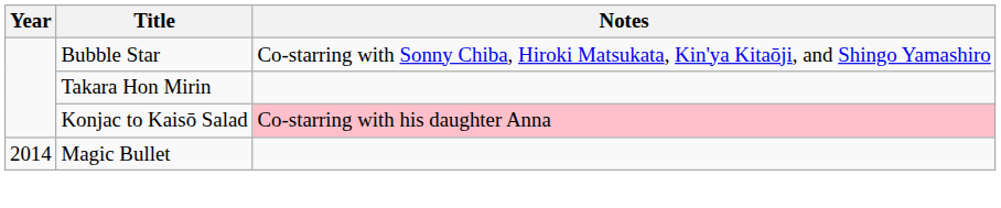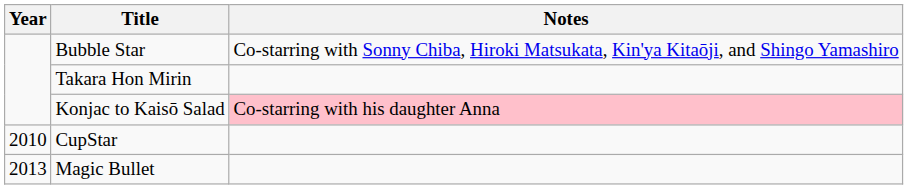+ row: 2010 | CupStar
Magic Bullet | Year: 2014 -> 2013
